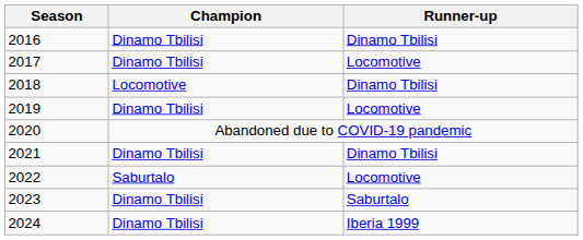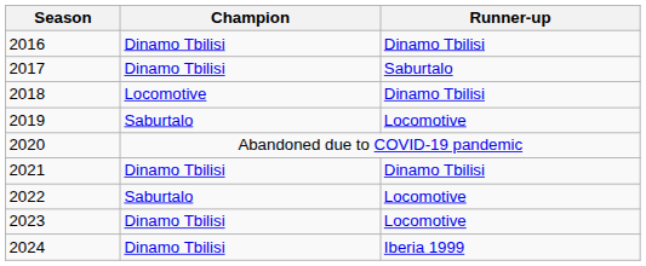2017 | Runner-up: Locomotive -> Saburtalo
2019 | Champion: Dinamo Tbilisi -> Saburtalo
2023 | Runner-up: Saburtalo -> Locomotive
